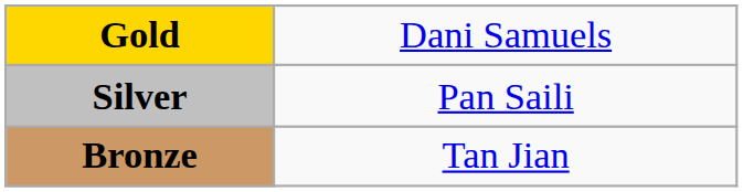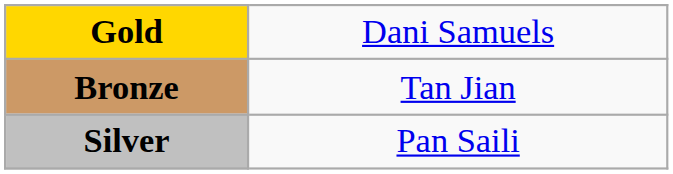rows swapped: Silver <-> Bronze
